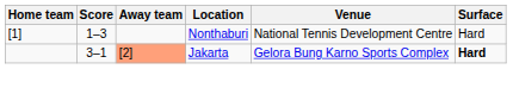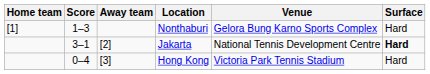Nonthaburi | Venue: National Tennis Development Centre -> Gelora Bung Karno Sports Complex
Jakarta | Away team: lightsalmon background -> no background
Jakarta | Venue: Gelora Bung Karno Sports Complex -> National Tennis Development Centre
+ row: 0–4 | [3] | Hong Kong | Victoria Park Tennis Stadium | Hard
